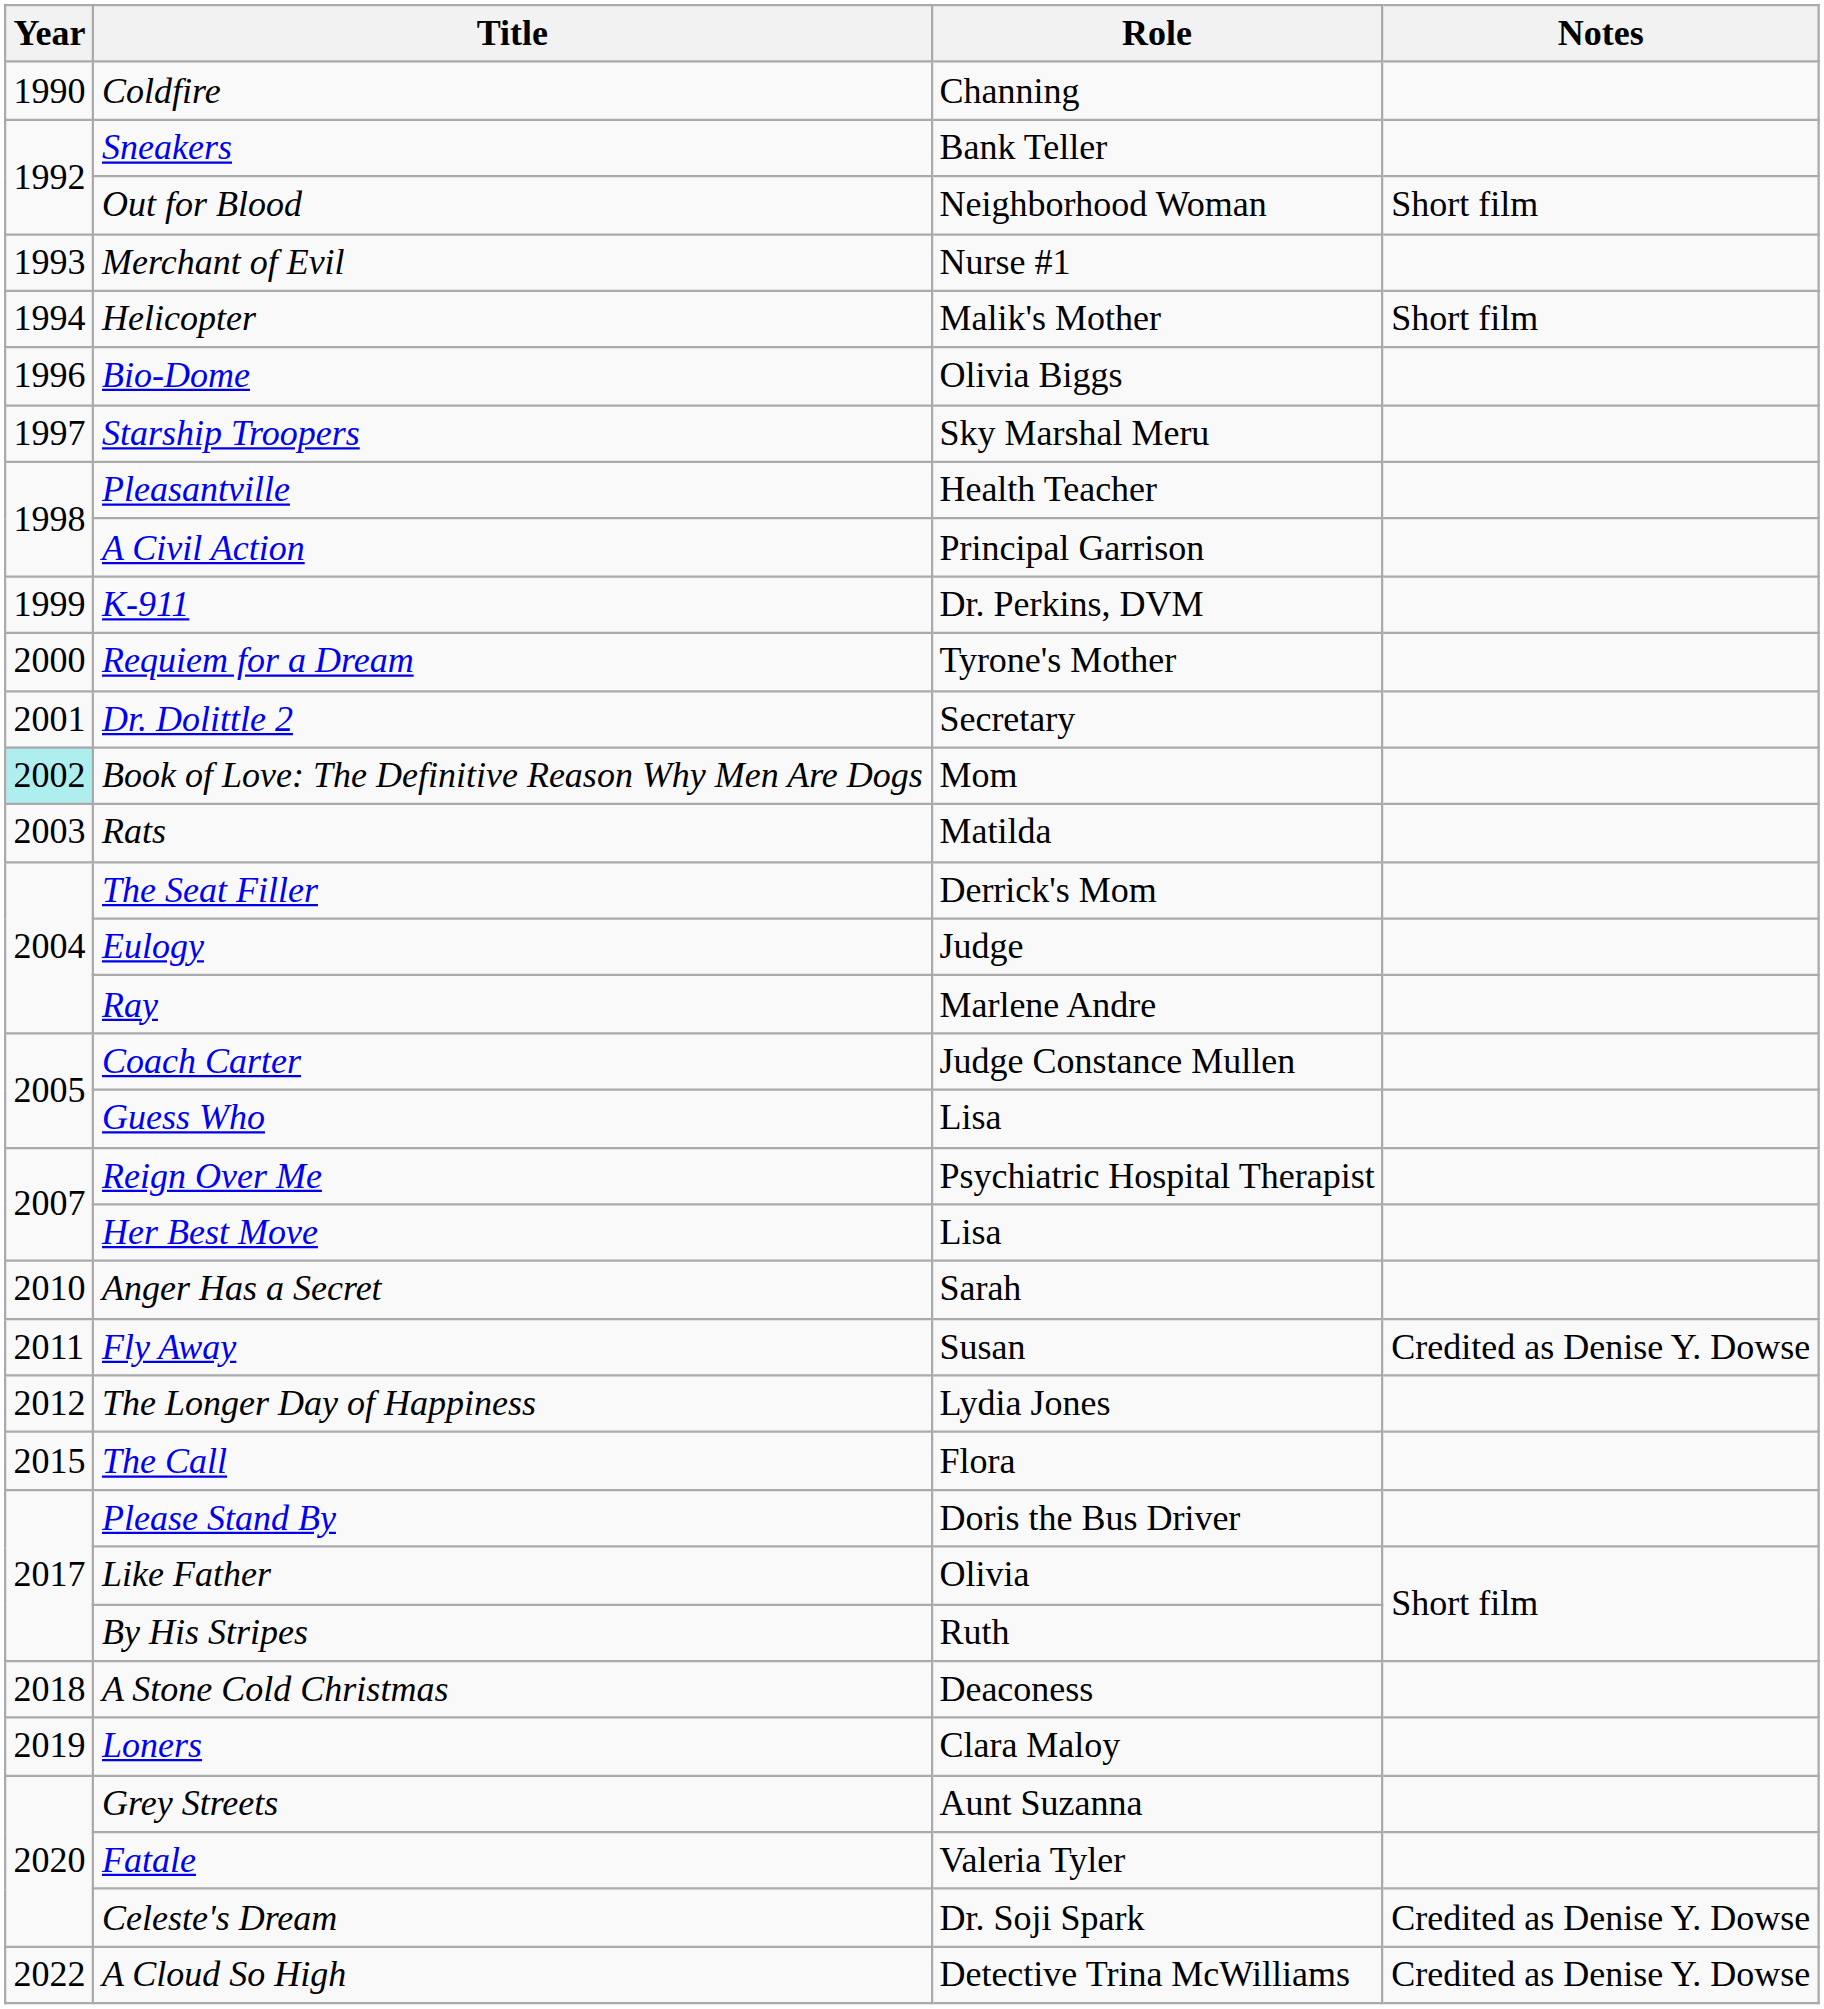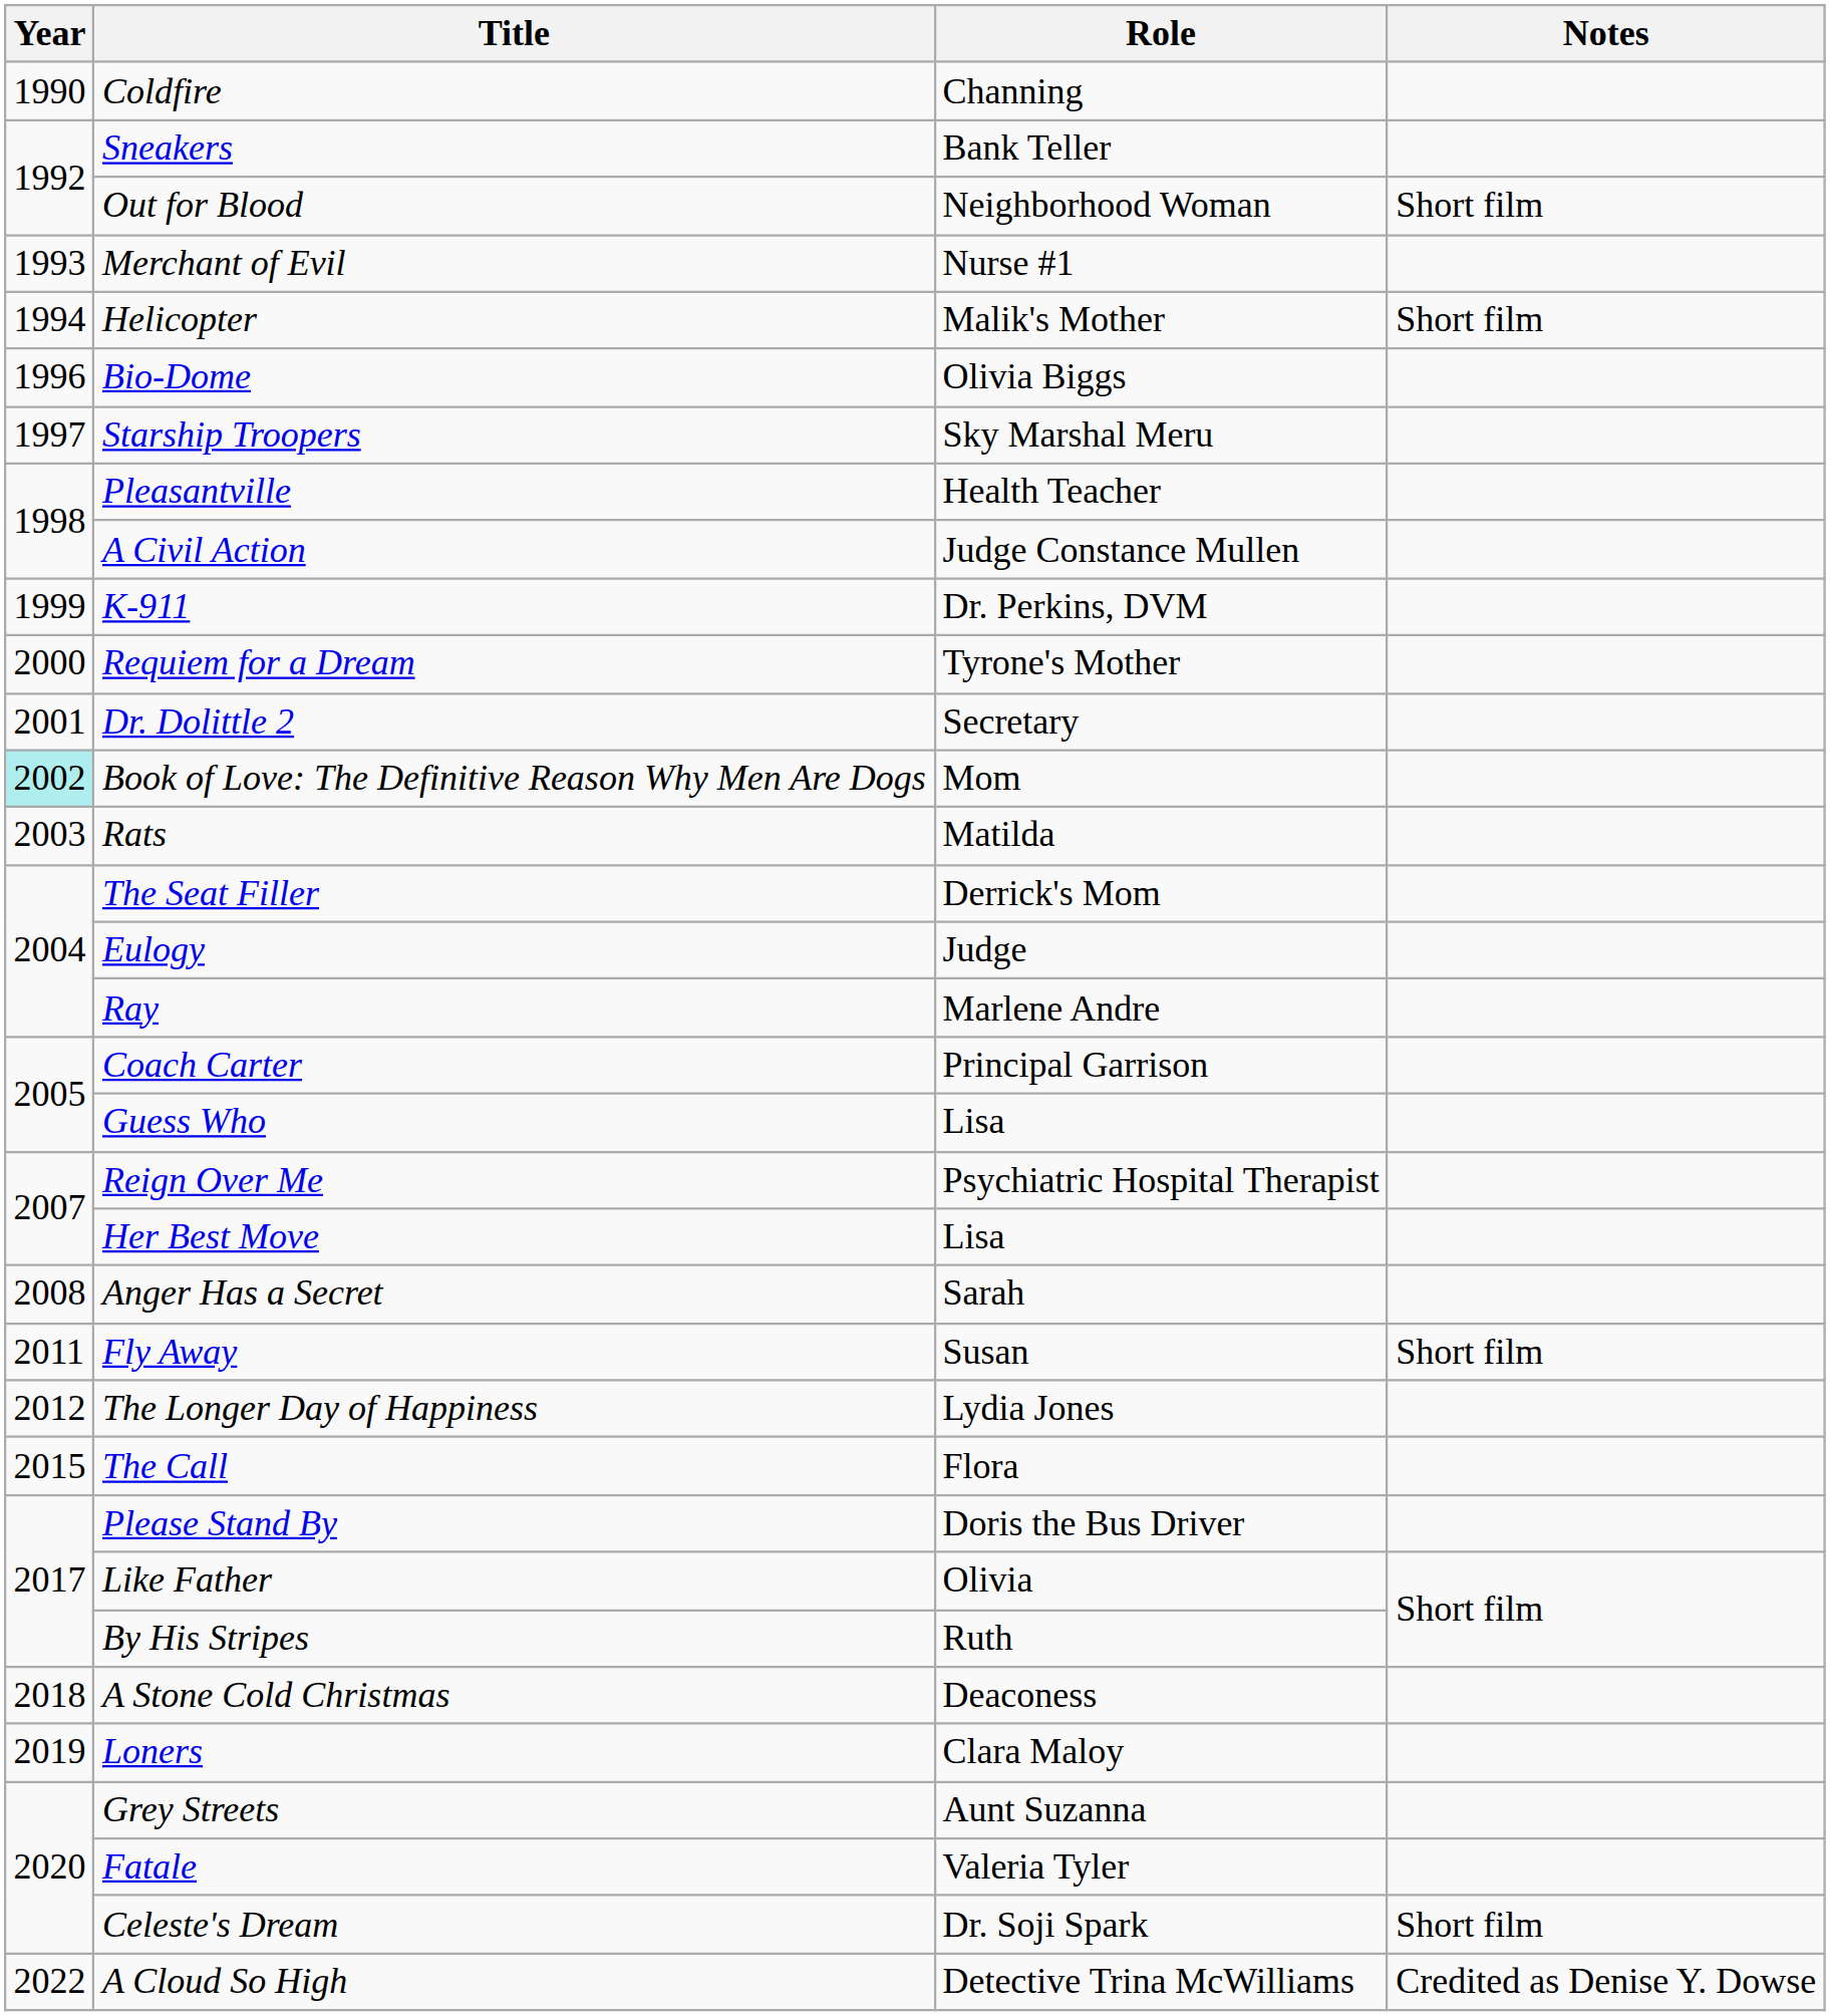A Civil Action | Role: Principal Garrison -> Judge Constance Mullen
Coach Carter | Role: Judge Constance Mullen -> Principal Garrison
Anger Has a Secret | Year: 2010 -> 2008
Fly Away | Notes: Credited as Denise Y. Dowse -> Short film
Celeste's Dream | Notes: Credited as Denise Y. Dowse -> Short film
